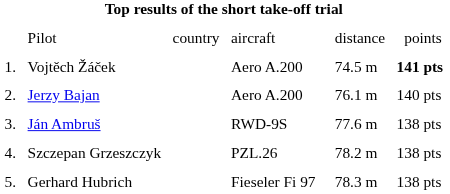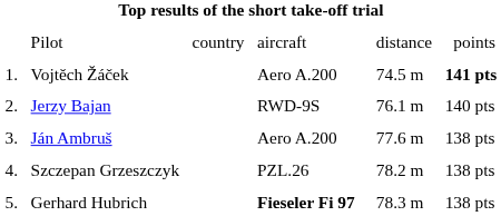Jerzy Bajan | column 4: Aero A.200 -> RWD-9S
Ján Ambruš | column 4: RWD-9S -> Aero A.200
Gerhard Hubrich | column 4: normal -> bold
